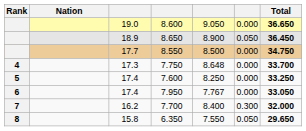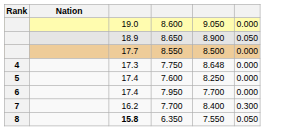- column: Total | 36.650 | 36.450 | 34.750 | 33.700 | 33.250 | 33.050 | 32.000 | 29.650
7.950 | column 5: 7.767 -> 7.700
6.350 | column 3: normal -> bold
